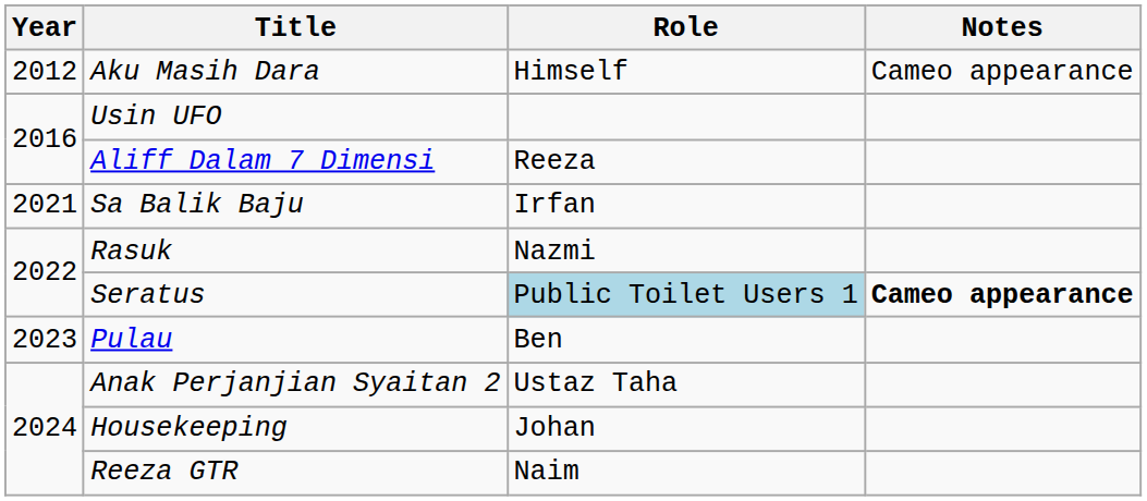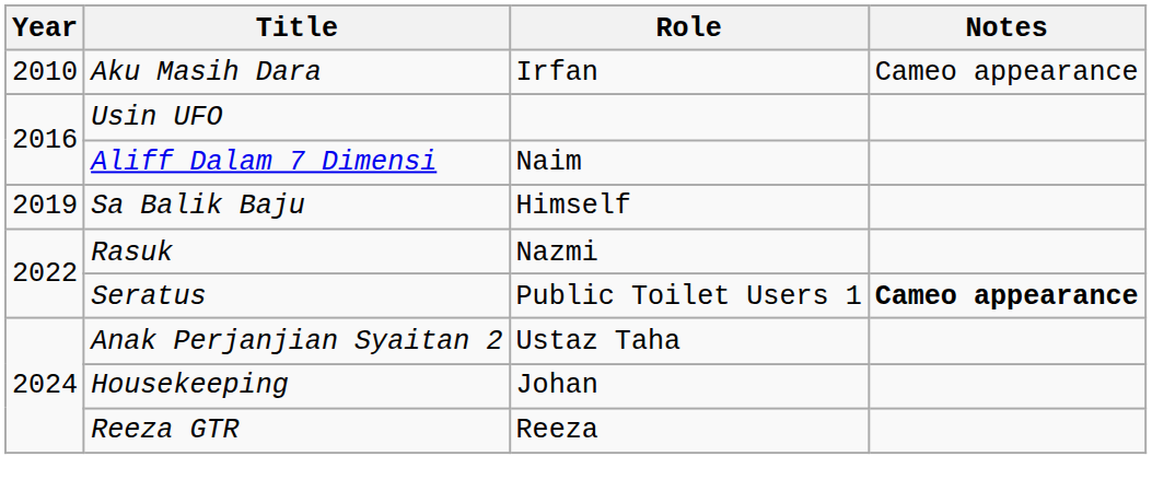Aku Masih Dara | Year: 2012 -> 2010
Aku Masih Dara | Role: Himself -> Irfan
Aliff Dalam 7 Dimensi | Role: Reeza -> Naim
Sa Balik Baju | Year: 2021 -> 2019
Sa Balik Baju | Role: Irfan -> Himself
Seratus | Role: lightblue background -> no background
- row: 2023 | Pulau | Ben
Reeza GTR | Role: Naim -> Reeza
